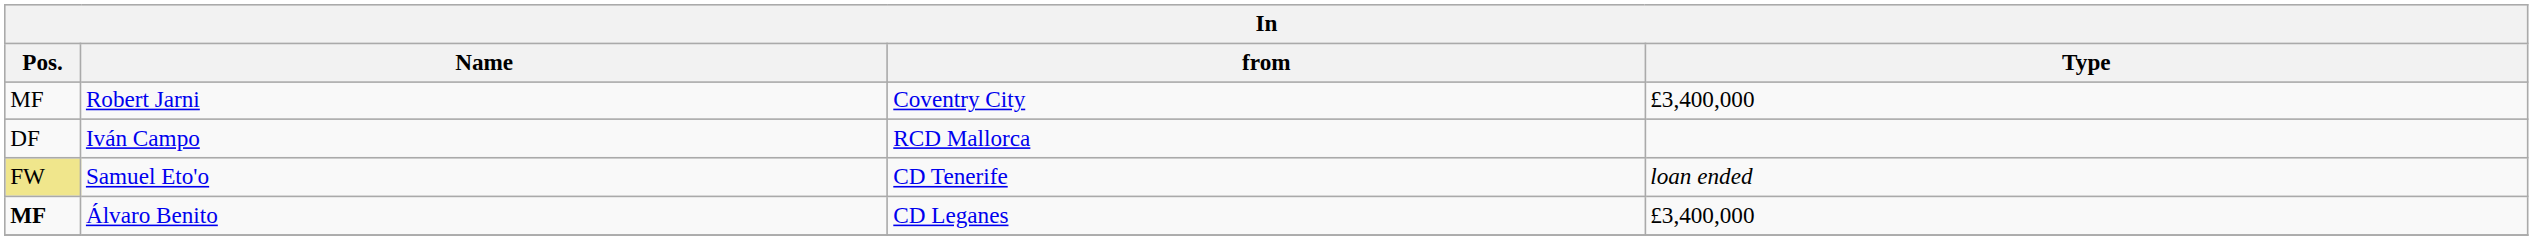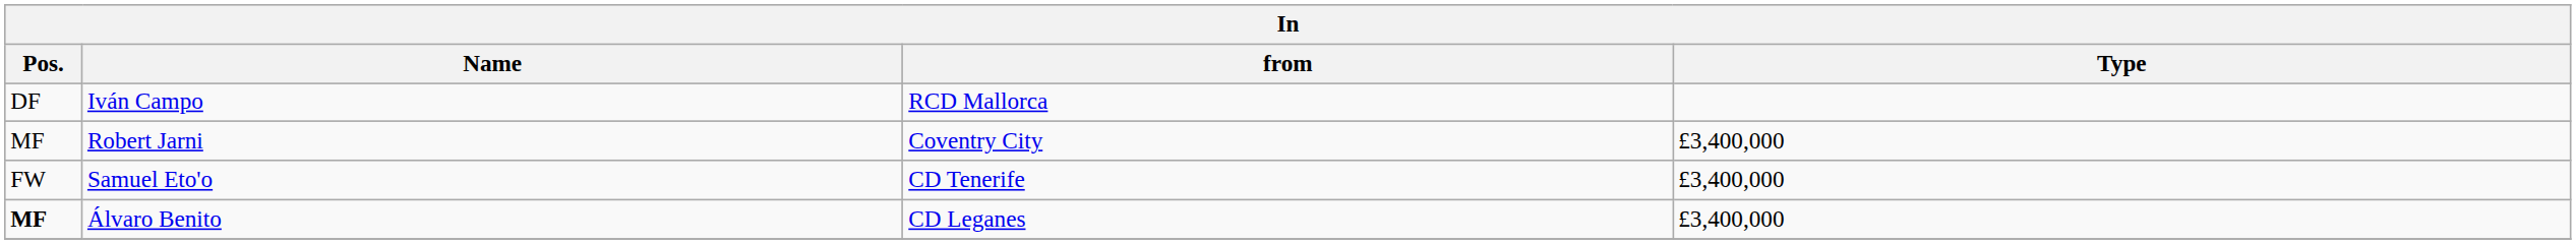rows swapped: Robert Jarni <-> Iván Campo
Samuel Eto'o | Pos.: khaki background -> no background
Samuel Eto'o | Type: loan ended -> £3,400,000
